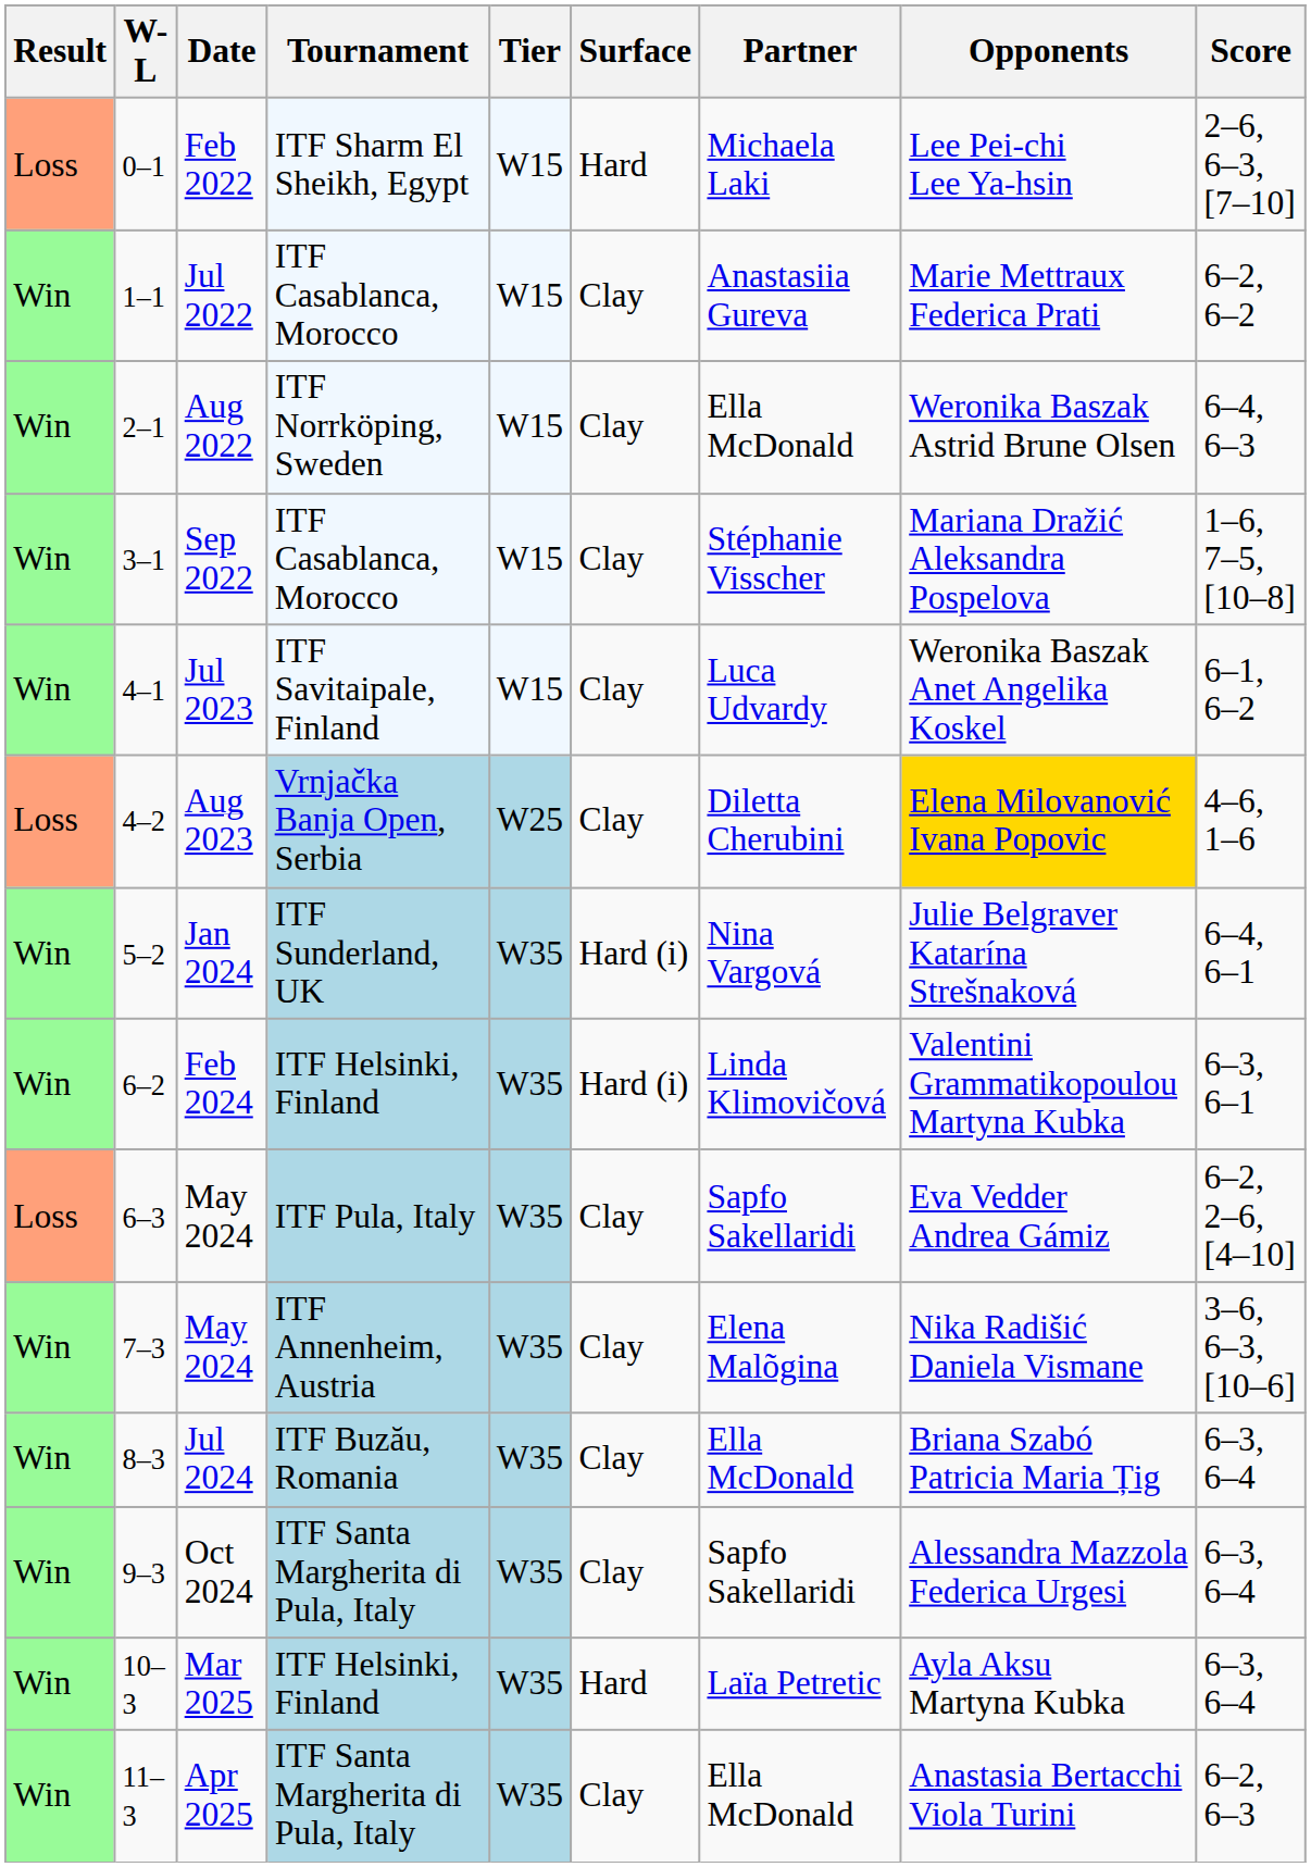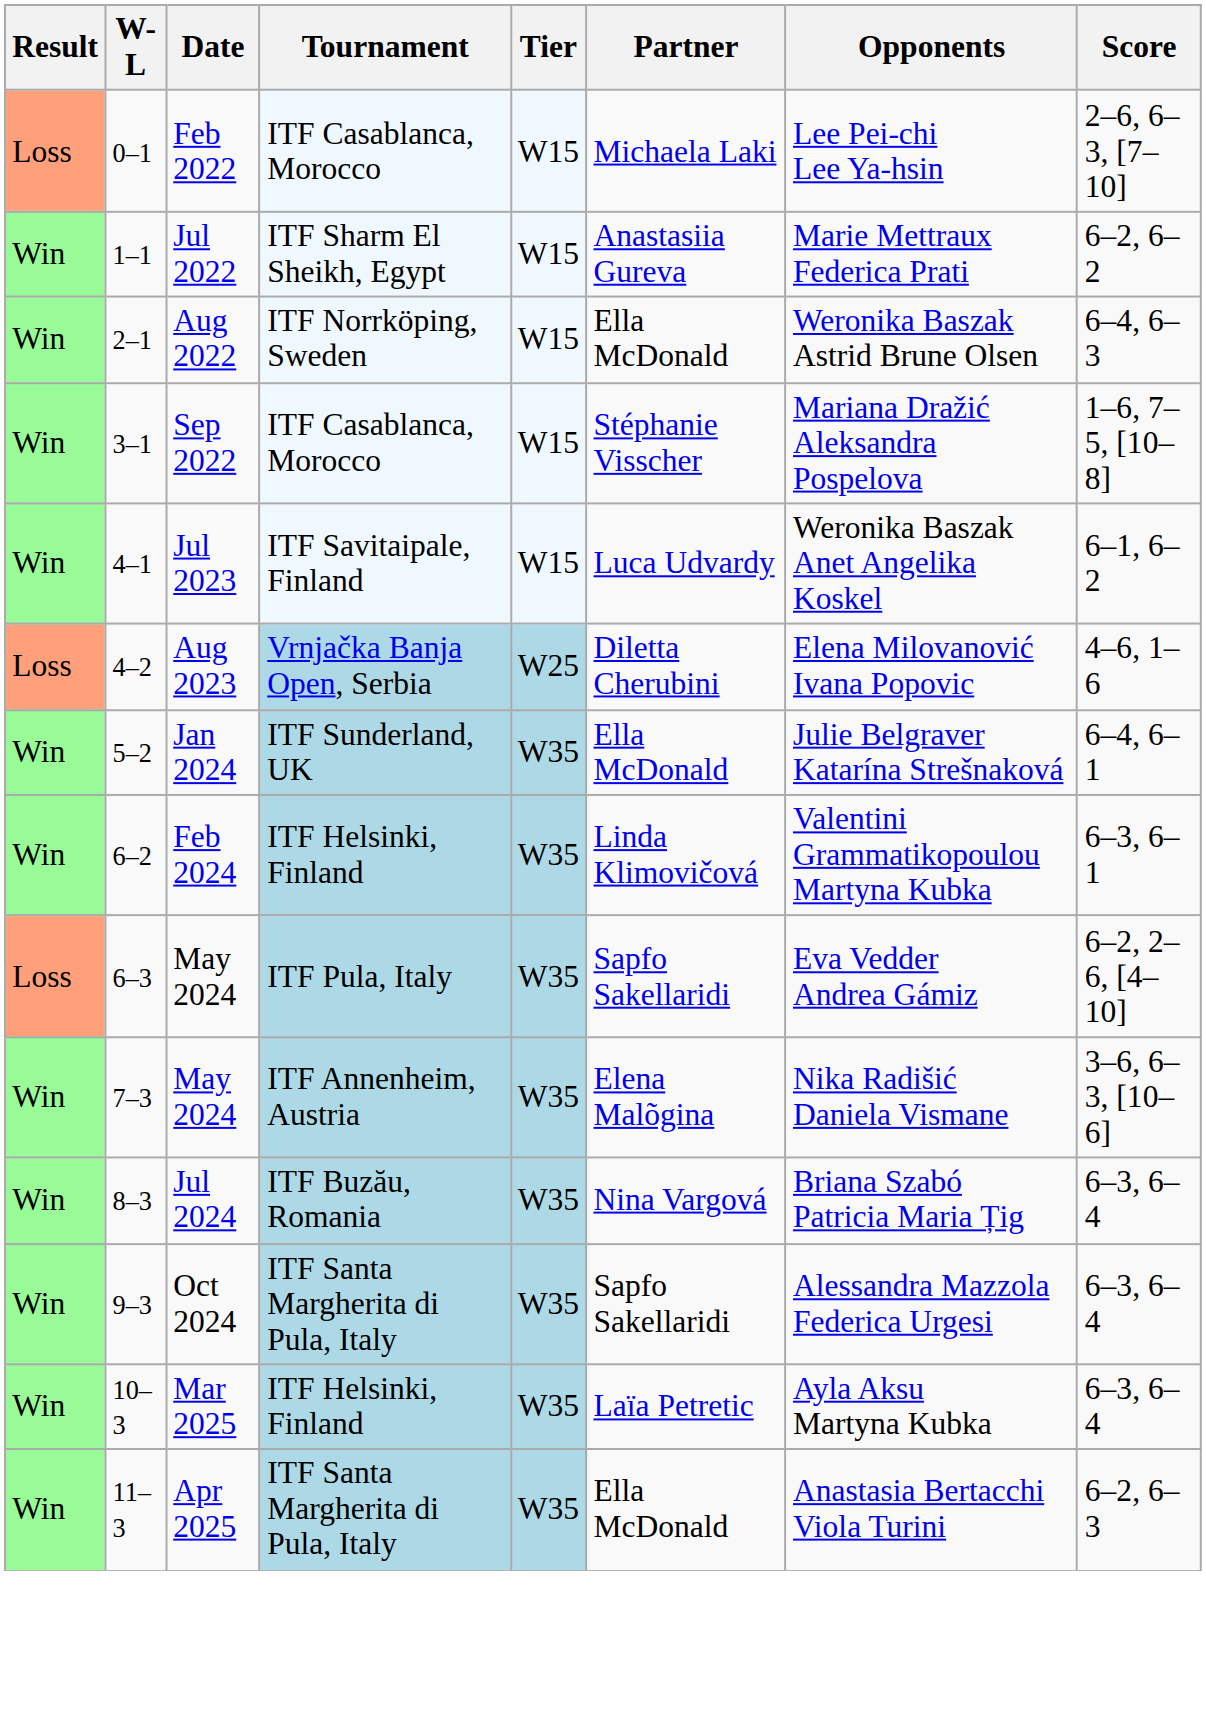- column: Surface | Hard | Clay | Clay | Clay | Clay | Clay | Hard (i) | Hard (i) | Clay | Clay | Clay | Clay | Hard | Clay
Feb 2022 | Tournament: ITF Sharm El Sheikh, Egypt -> ITF Casablanca, Morocco
Jul 2022 | Tournament: ITF Casablanca, Morocco -> ITF Sharm El Sheikh, Egypt
Aug 2023 | Opponents: gold background -> no background
Jan 2024 | Partner: Nina Vargová -> Ella McDonald
Jul 2024 | Partner: Ella McDonald -> Nina Vargová
